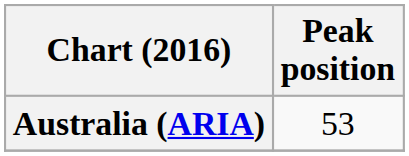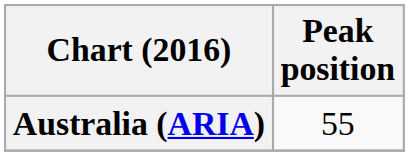Australia (ARIA) | Peak position: 53 -> 55
